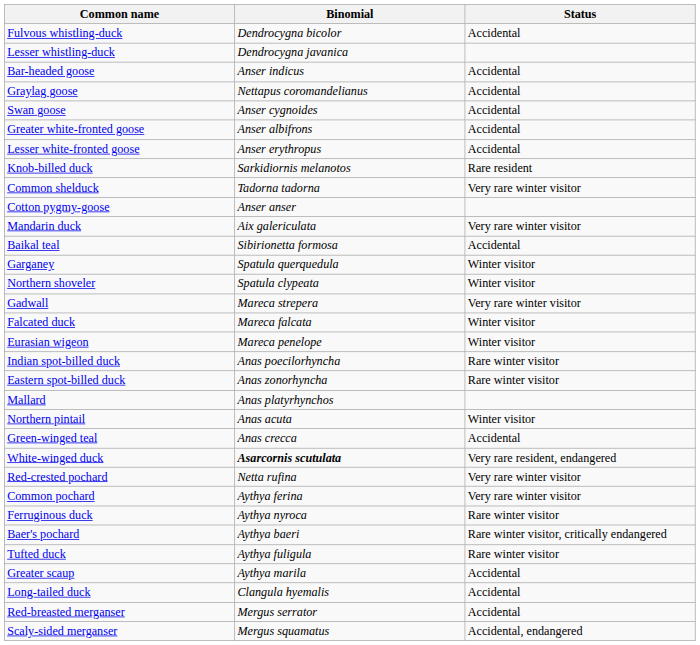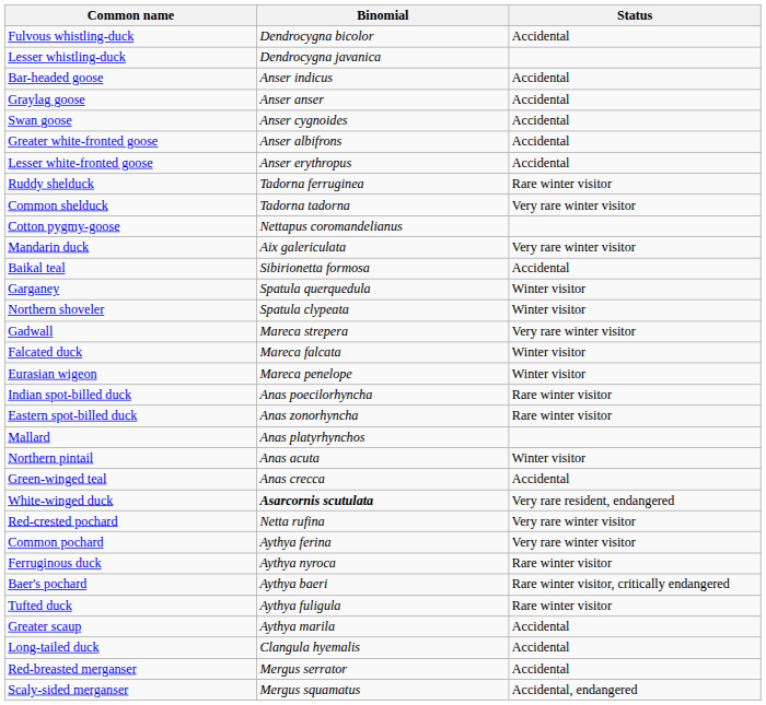Graylag goose | Binomial: Nettapus coromandelianus -> Anser anser
- row: Knob-billed duck | Sarkidiornis melanotos | Rare resident
+ row: Ruddy shelduck | Tadorna ferruginea | Rare winter visitor
Cotton pygmy-goose | Binomial: Anser anser -> Nettapus coromandelianus
